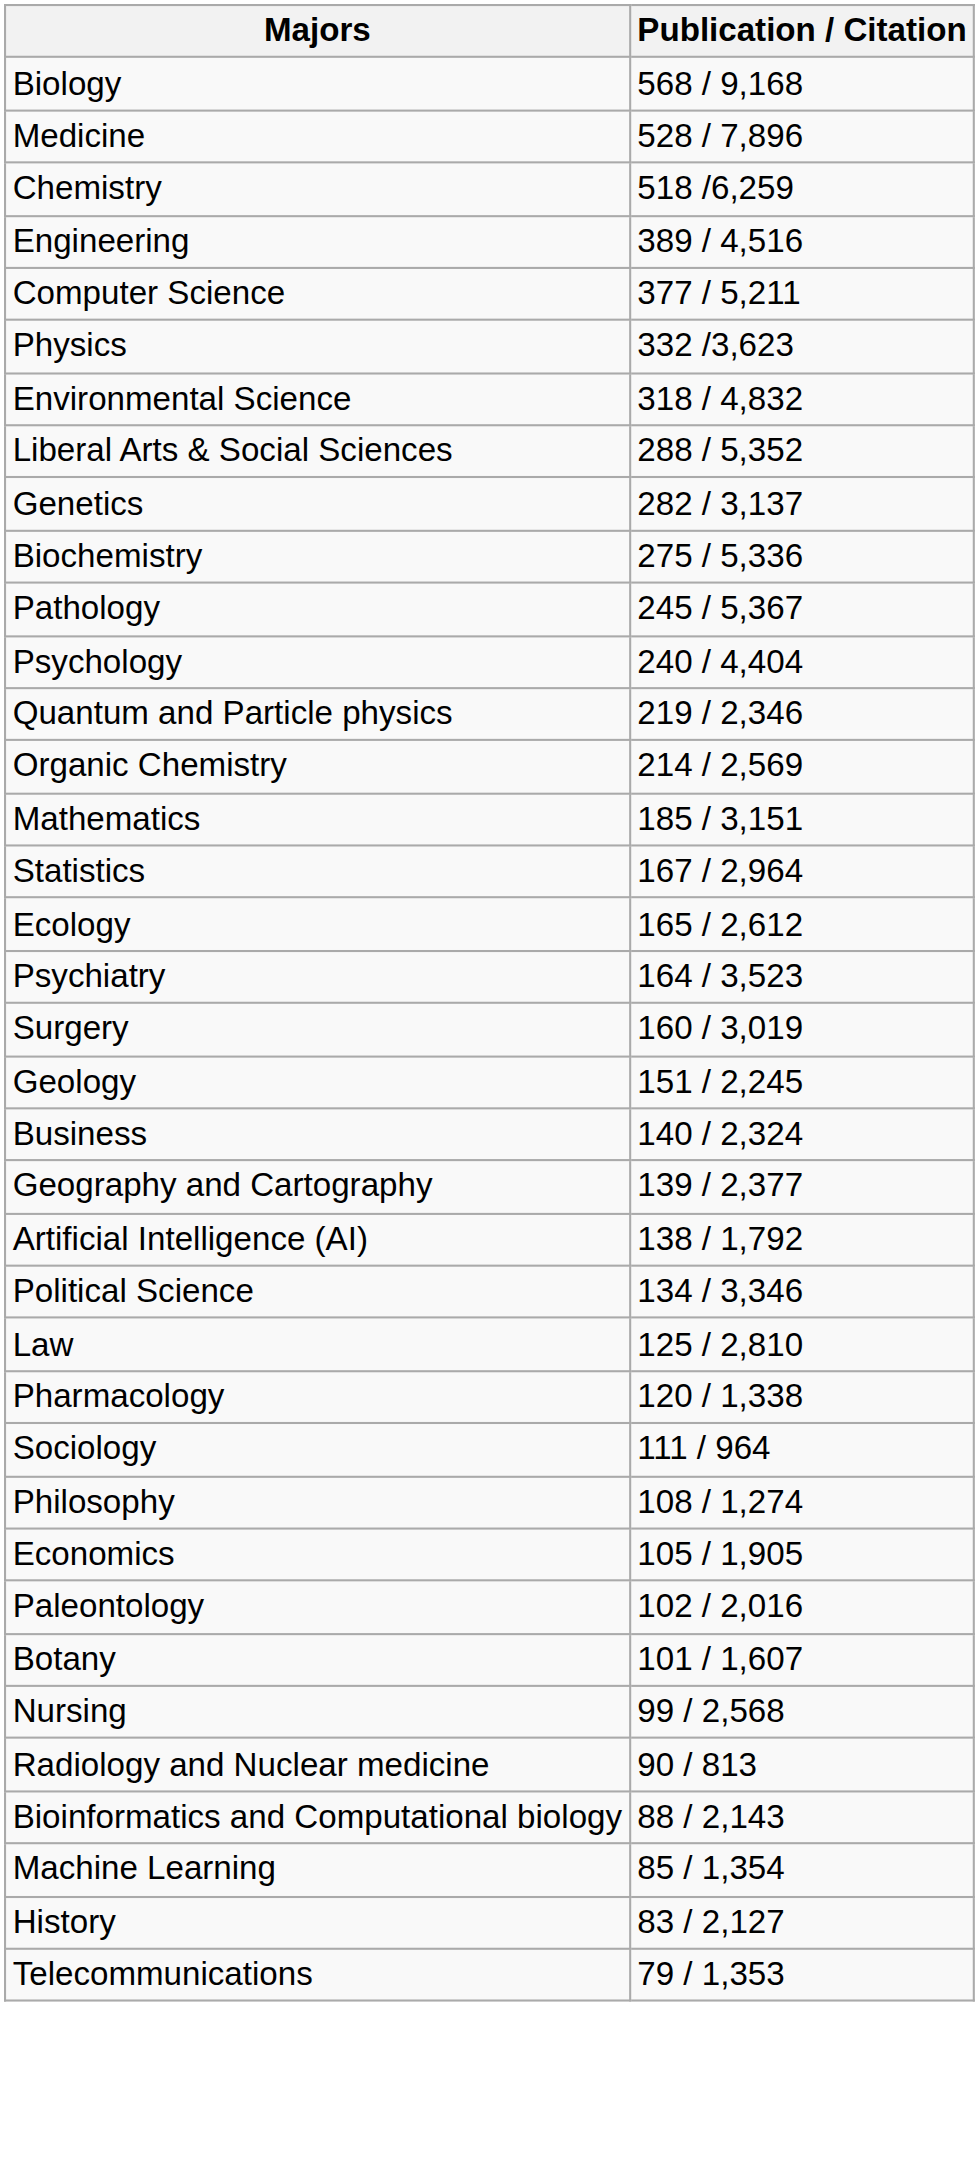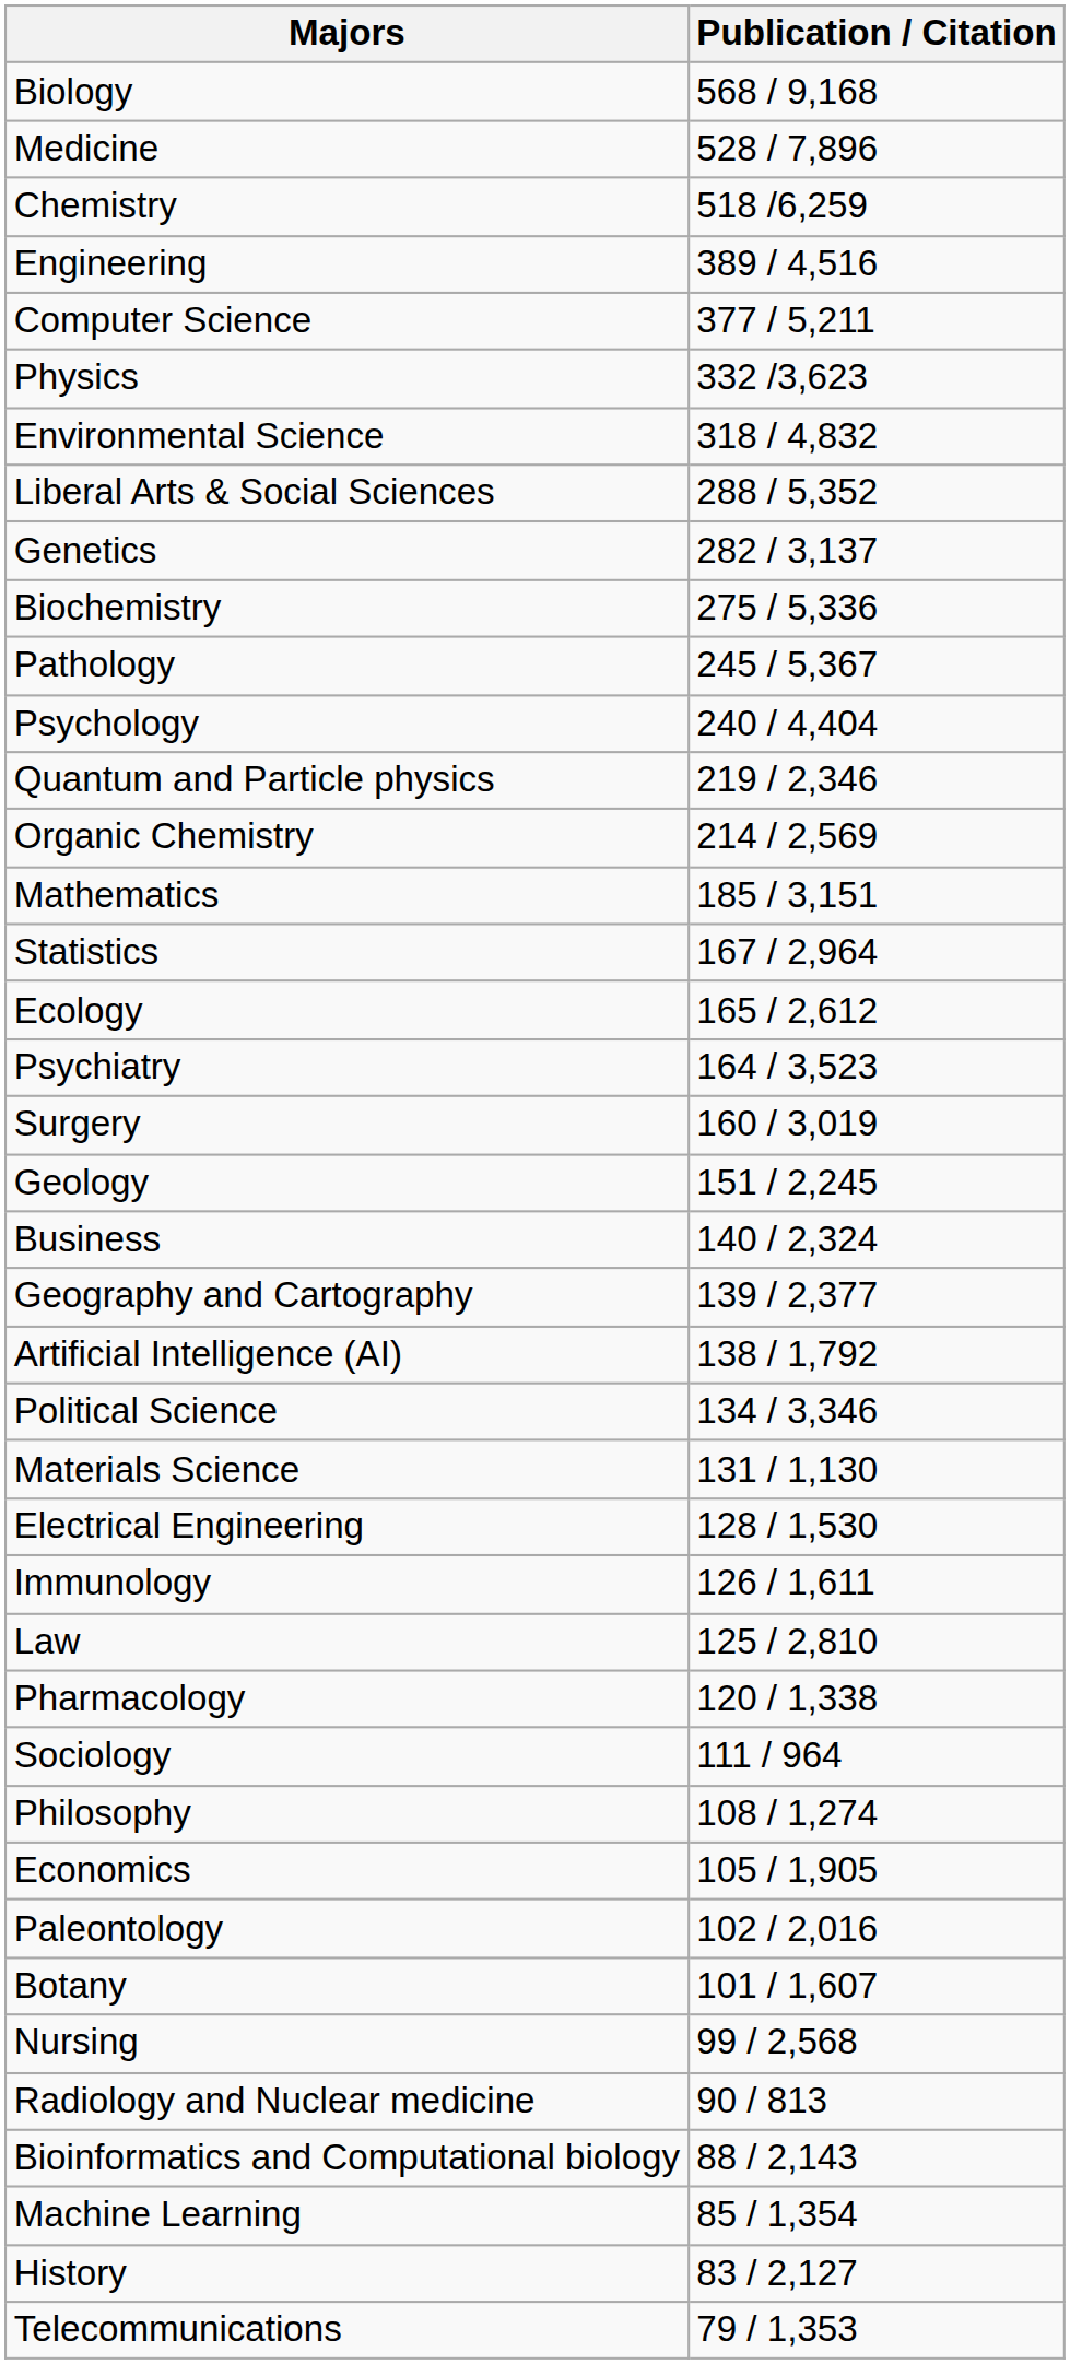+ row: Materials Science | 131 / 1,130
+ row: Electrical Engineering | 128 / 1,530
+ row: Immunology | 126 / 1,611
